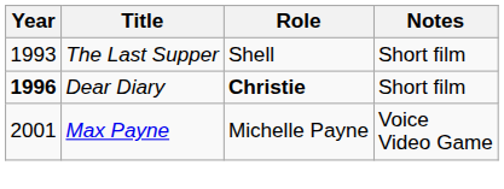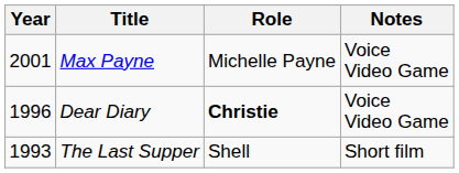rows swapped: The Last Supper <-> Max Payne
Dear Diary | Year: bold -> normal
Dear Diary | Notes: Short film -> Voice Video Game
